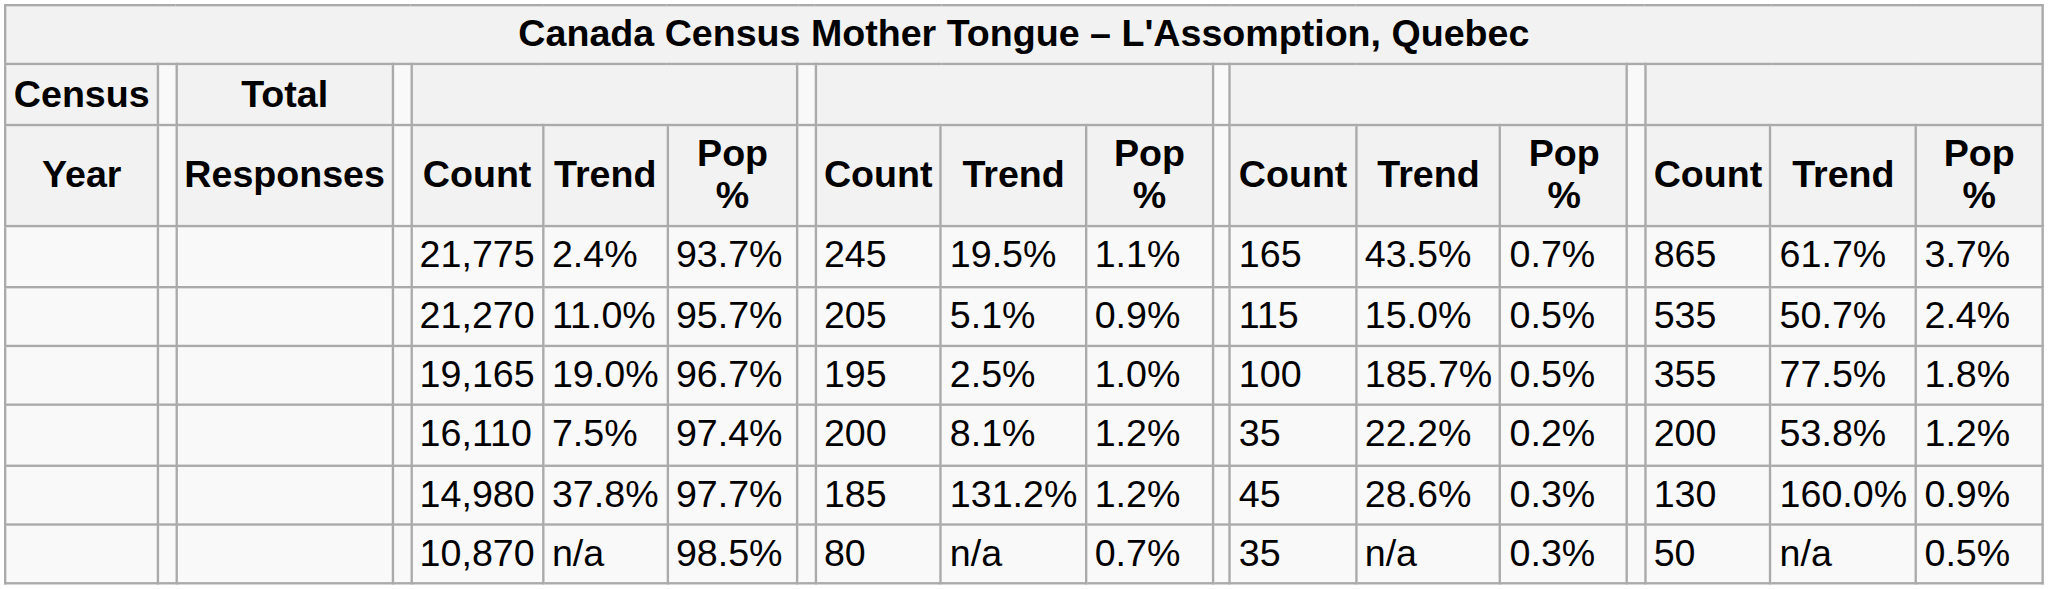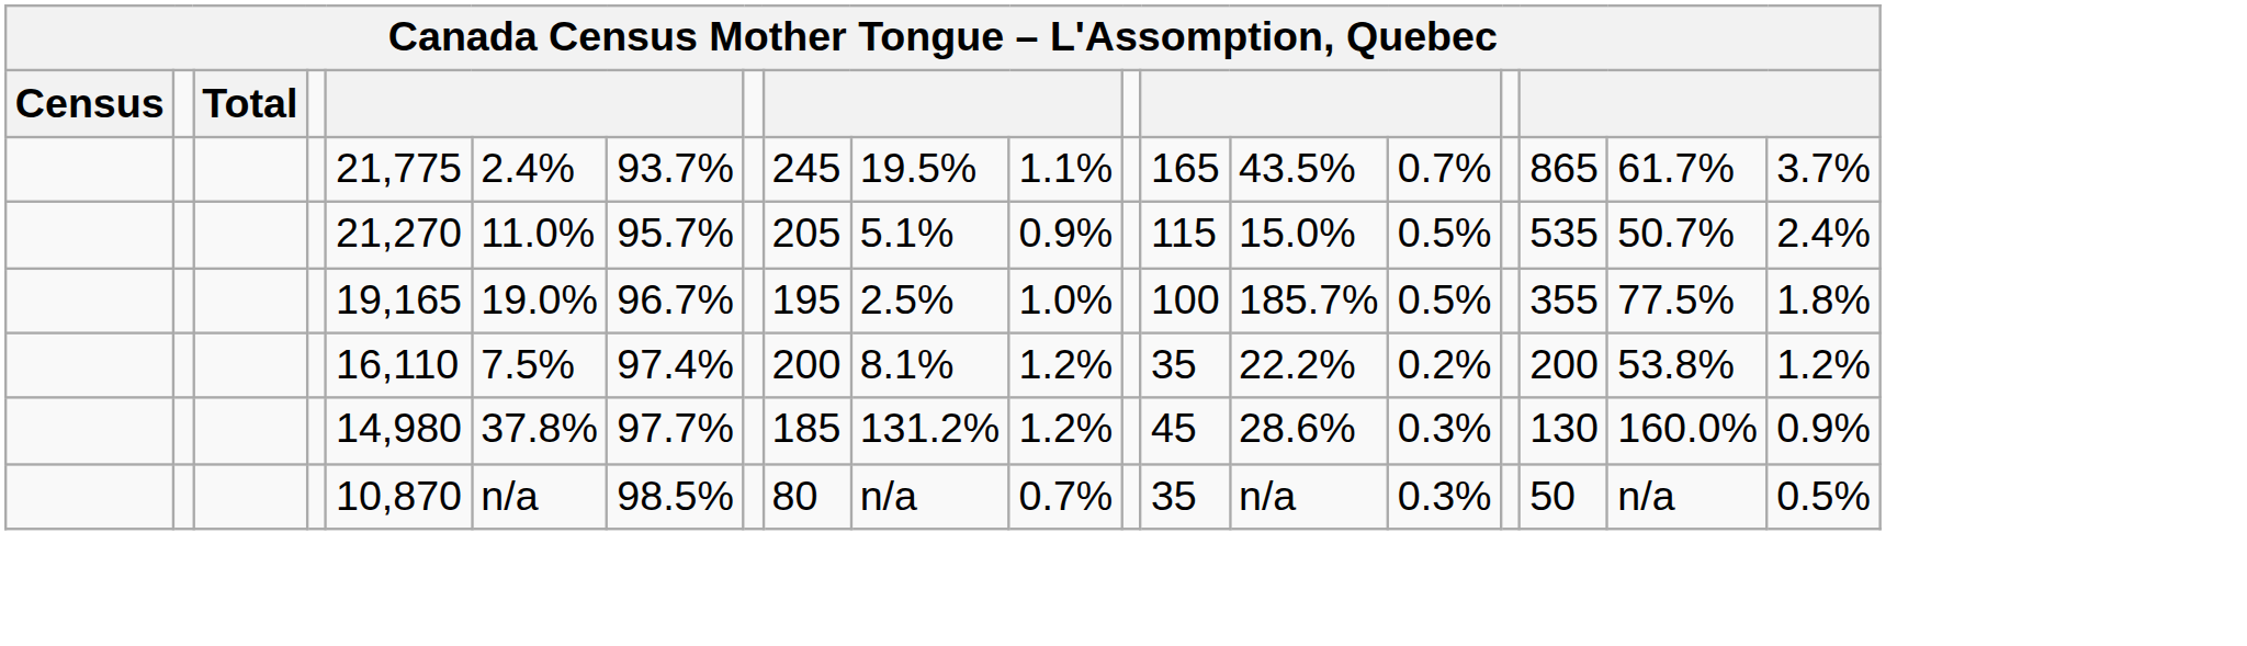- row: Year | Responses | Count | Trend | Pop % | Count | Trend | Pop % | Count | Trend | Pop % | Count | Trend | Pop %
